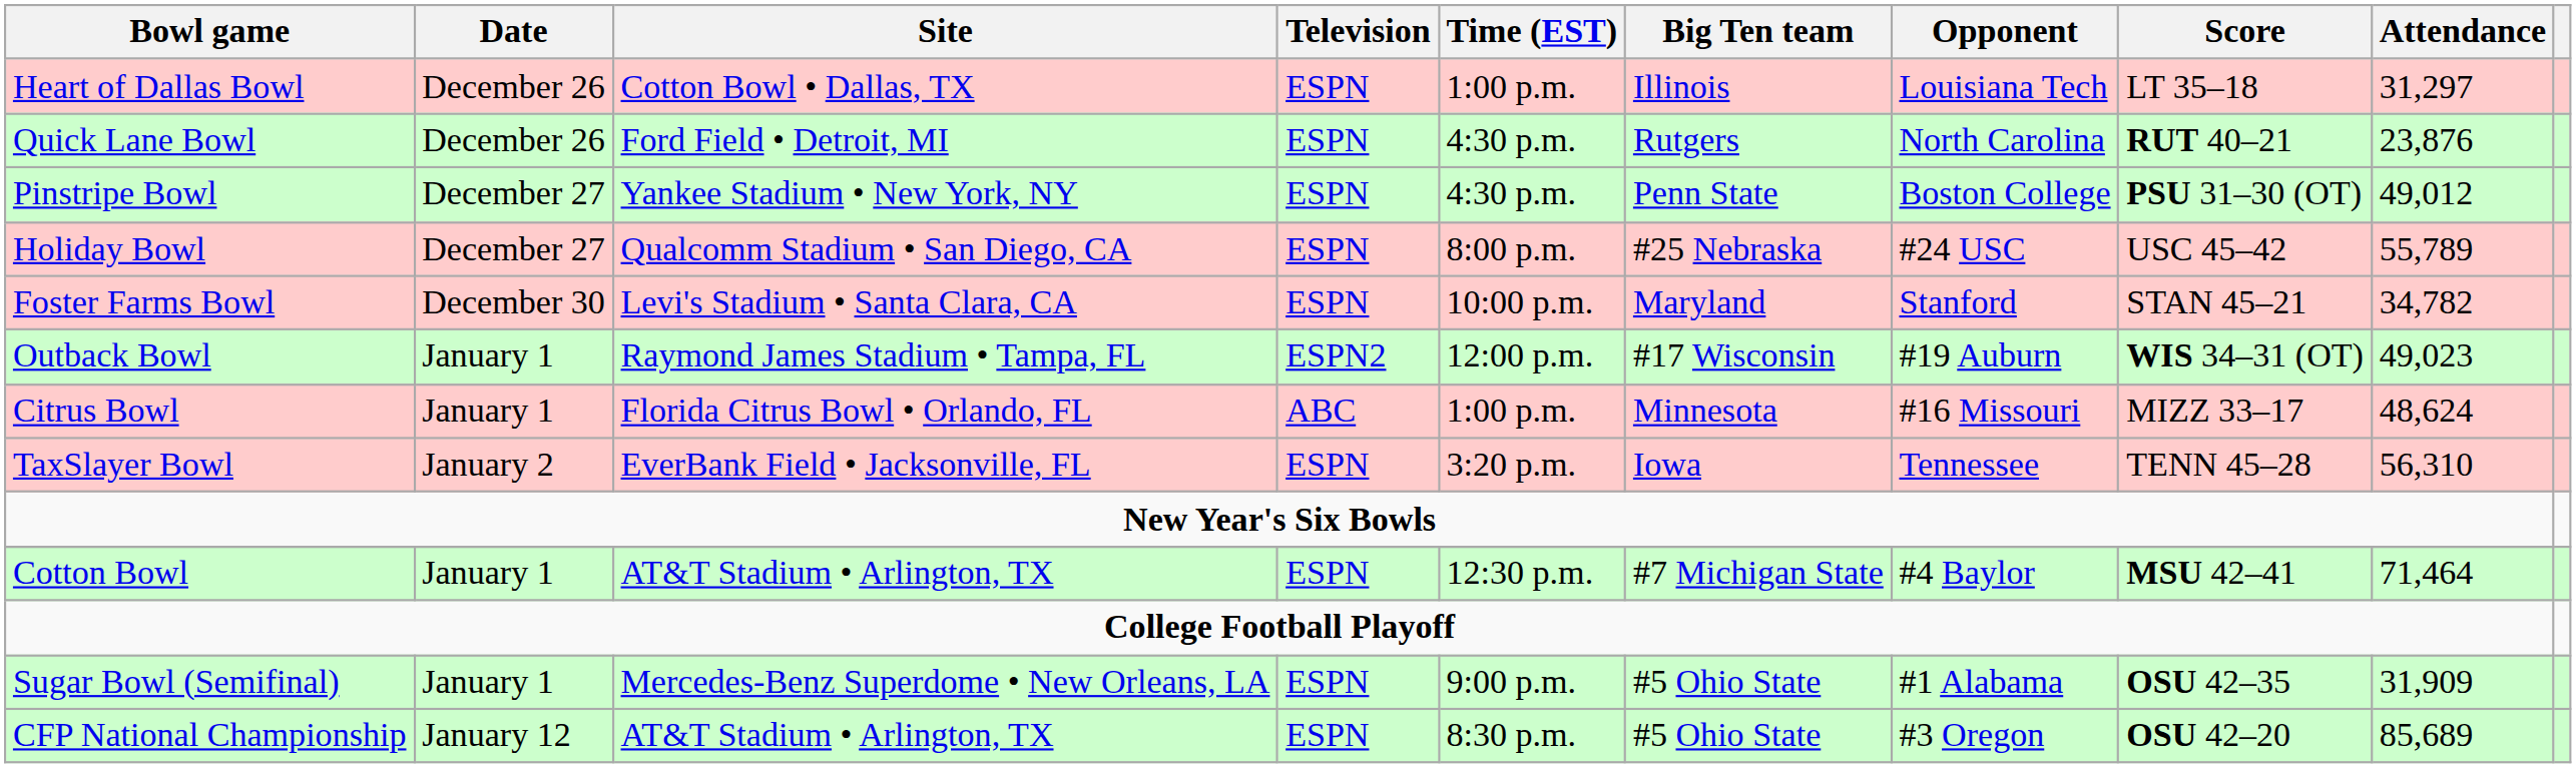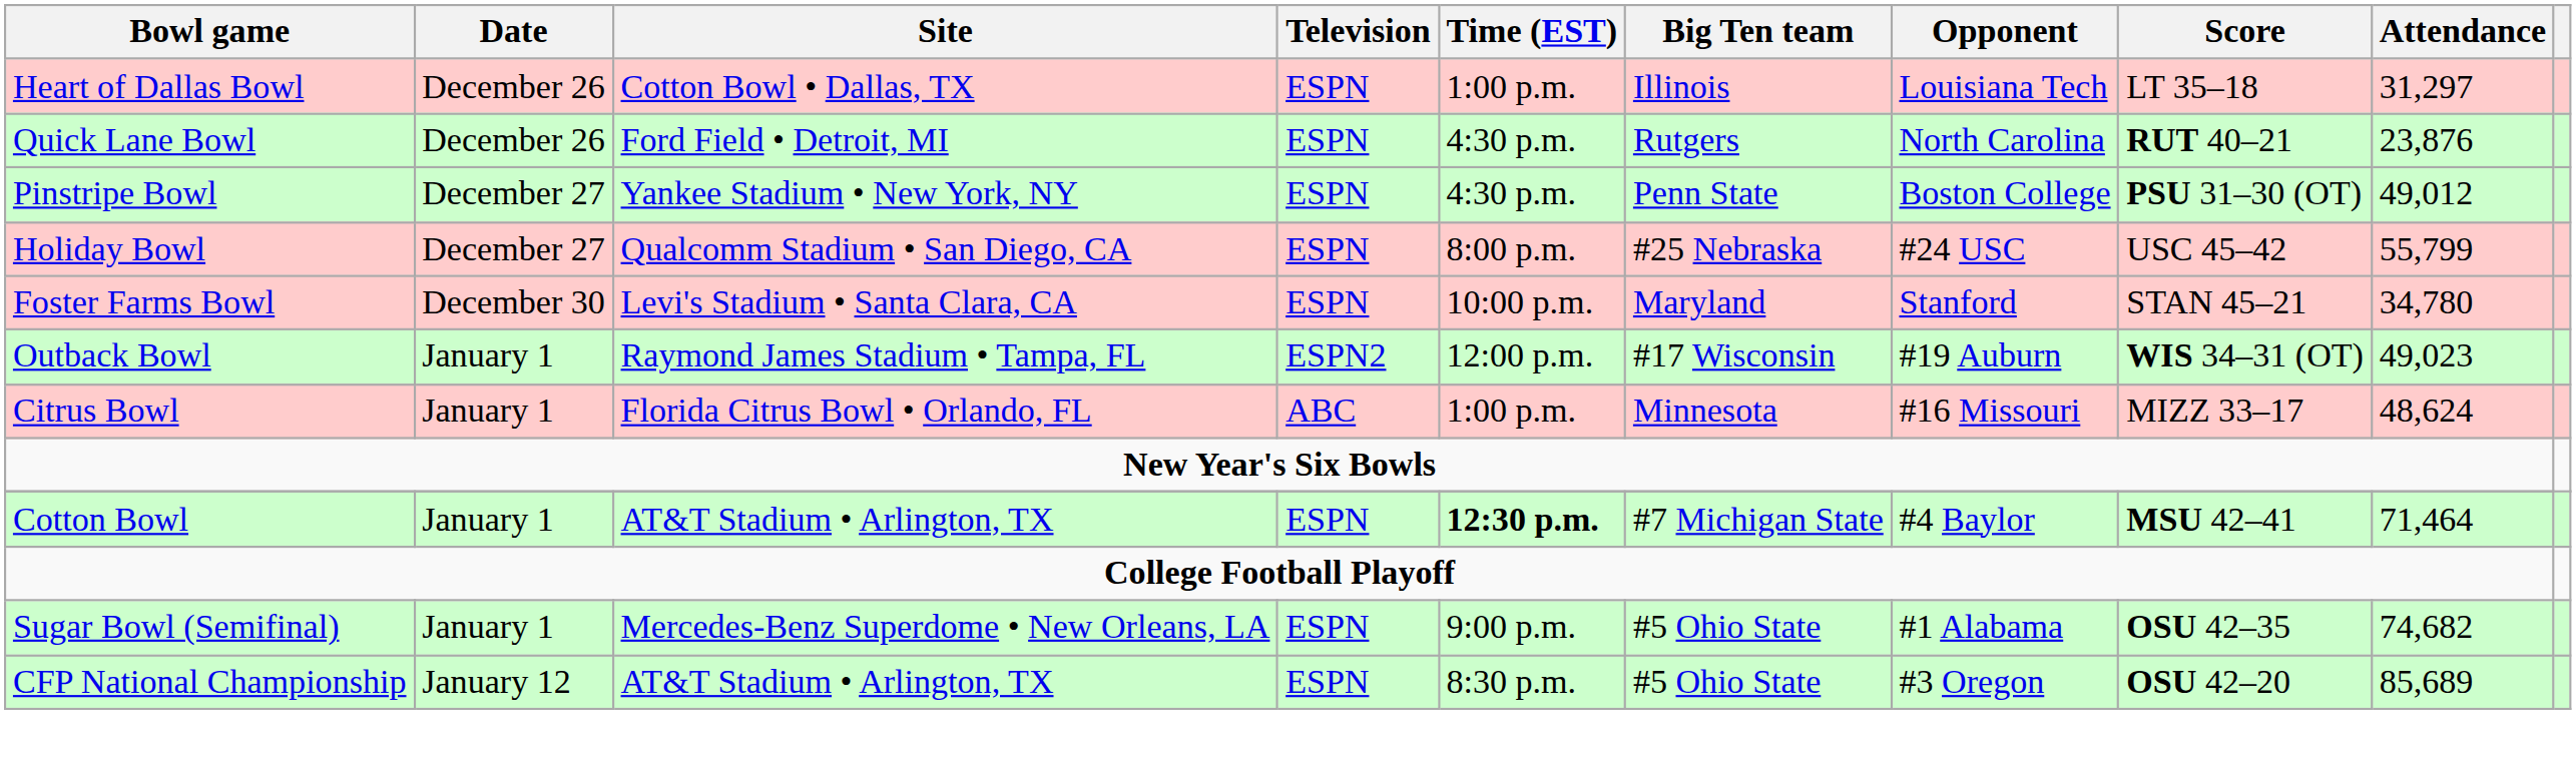Holiday Bowl | Attendance: 55,789 -> 55,799
Foster Farms Bowl | Attendance: 34,782 -> 34,780
- row: TaxSlayer Bowl | January 2 | EverBank Field • Jacksonville, FL | ESPN | 3:20 p.m. | Iowa | Tennessee | TENN 45–28 | 56,310
Cotton Bowl | Time (EST): normal -> bold
Sugar Bowl (Semifinal) | Attendance: 31,909 -> 74,682
